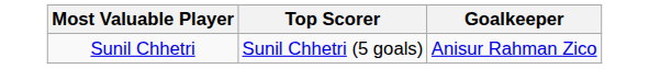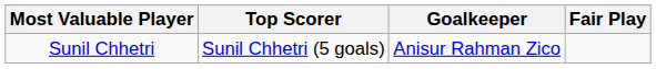+ column: Fair Play
